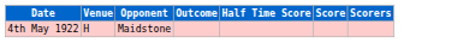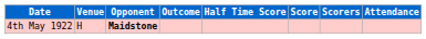+ column: Attendance
4th May 1922 | Opponent: normal -> bold
